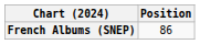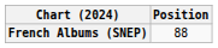French Albums (SNEP) | Position: 86 -> 88
